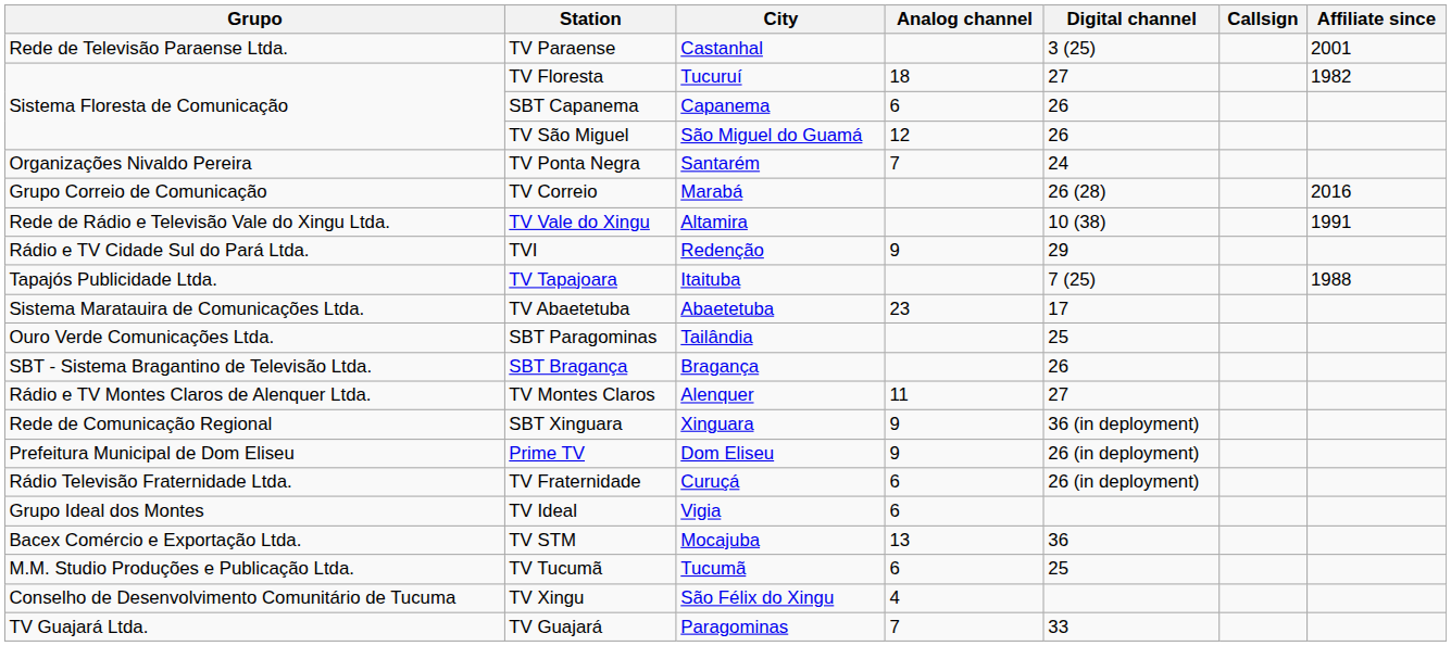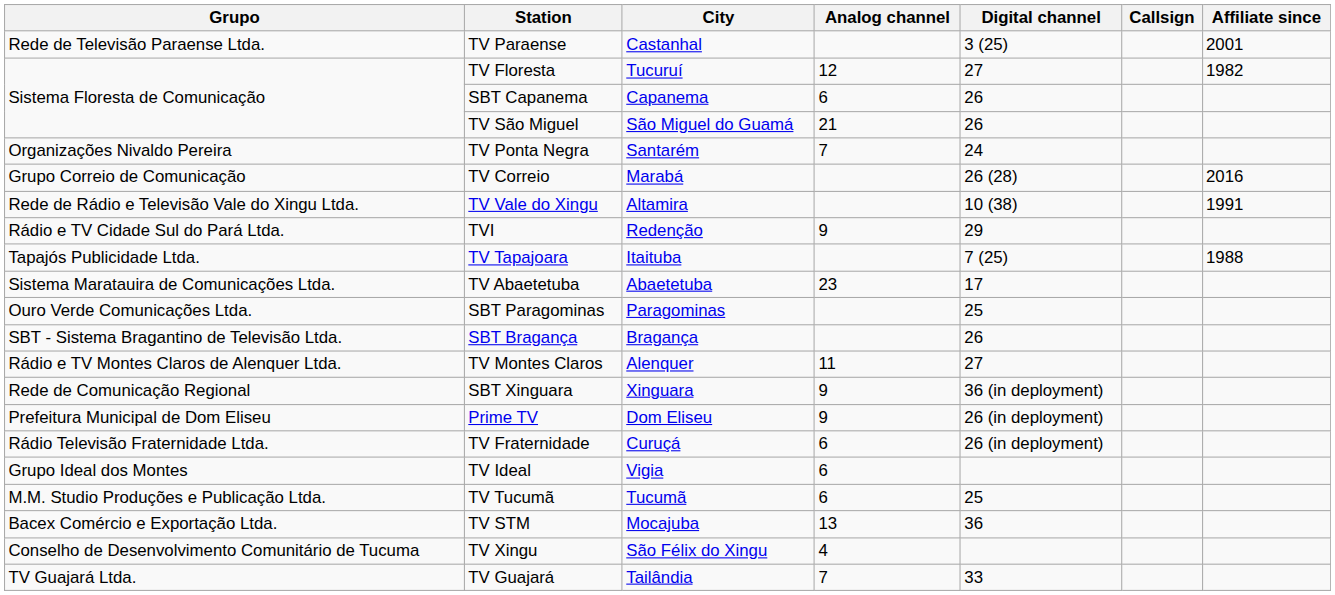TV Floresta | Analog channel: 18 -> 12
TV São Miguel | Analog channel: 12 -> 21
SBT Paragominas | City: Tailândia -> Paragominas
rows swapped: TV STM <-> TV Tucumã
TV Guajará | City: Paragominas -> Tailândia
